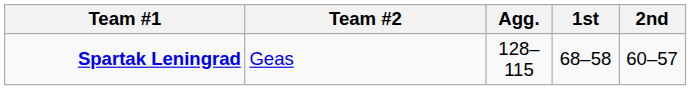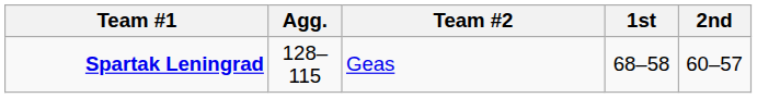columns swapped: Agg. <-> Team #2
